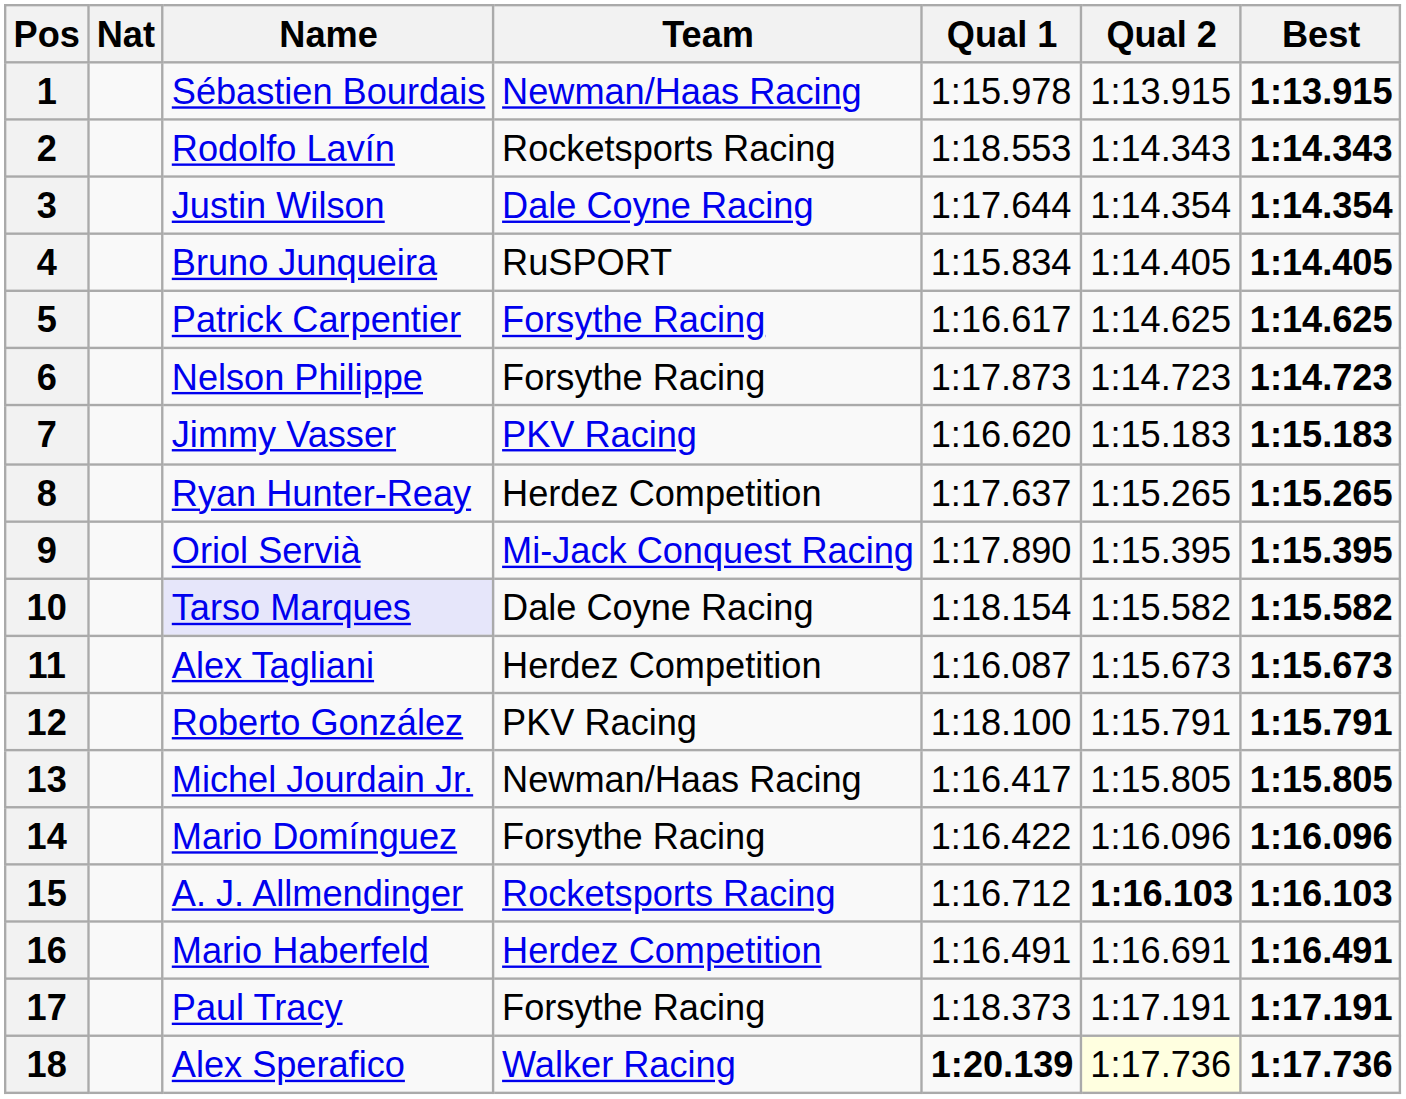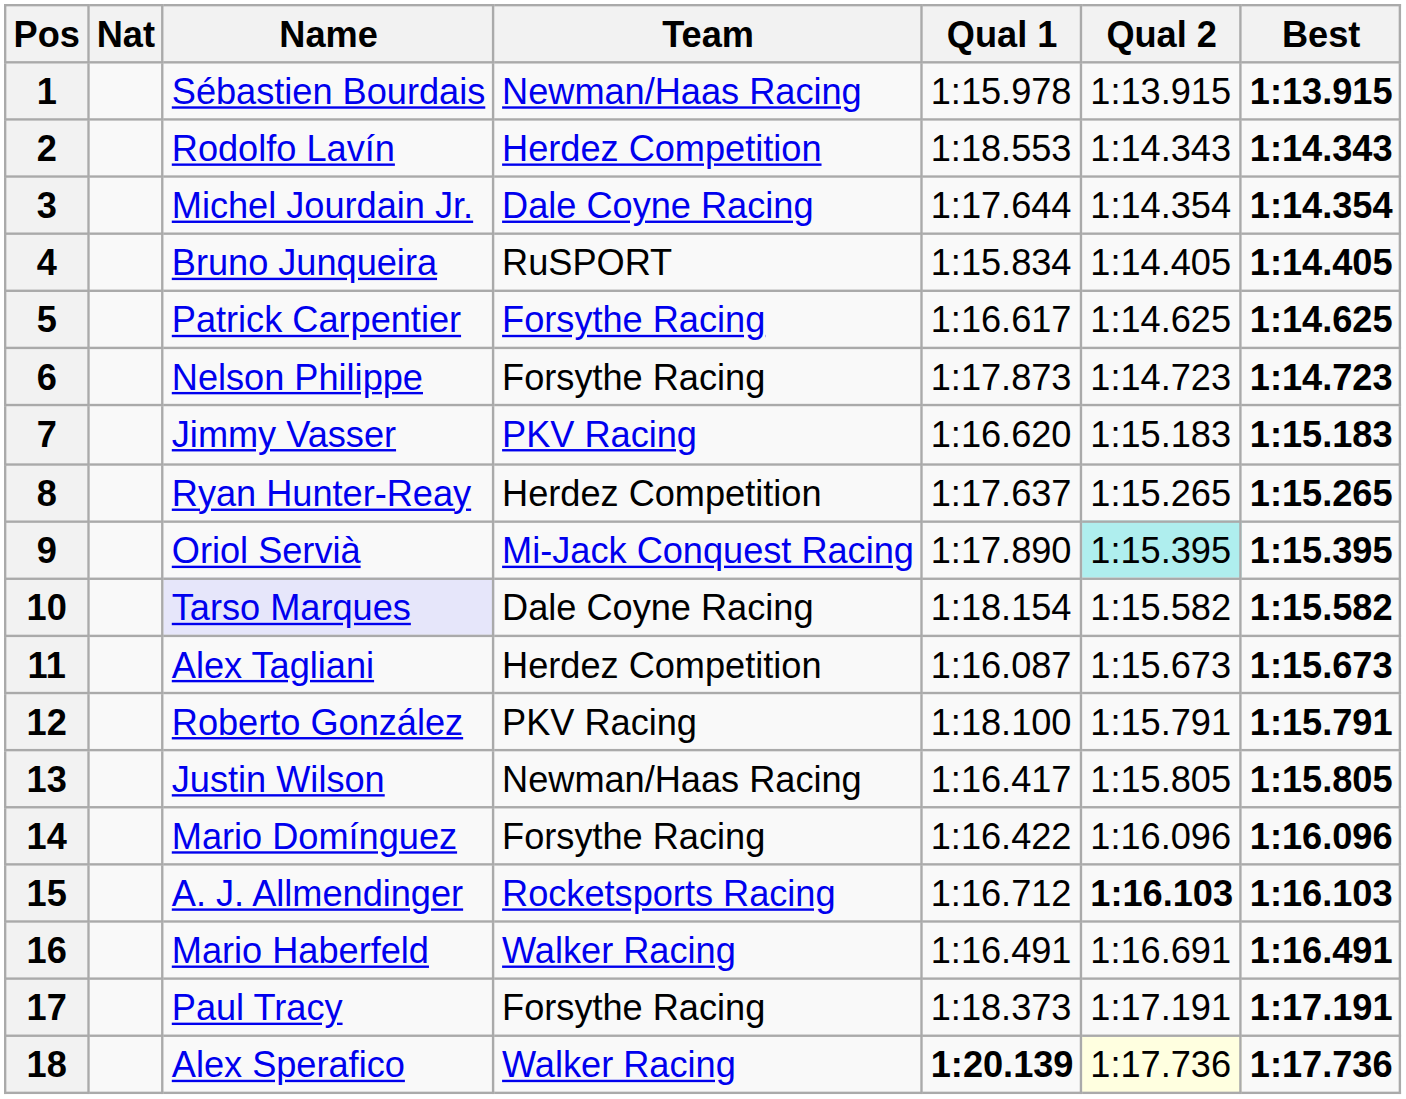2 | Team: Rocketsports Racing -> Herdez Competition
3 | Name: Justin Wilson -> Michel Jourdain Jr.
9 | Qual 2: no background -> paleturquoise background
13 | Name: Michel Jourdain Jr. -> Justin Wilson
16 | Team: Herdez Competition -> Walker Racing
